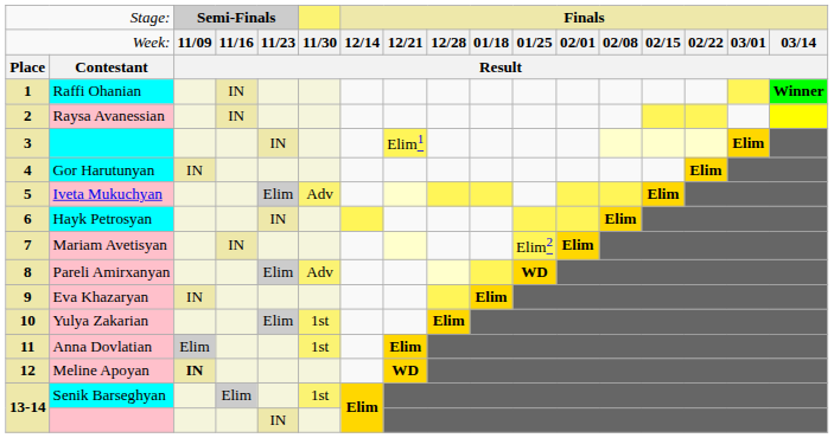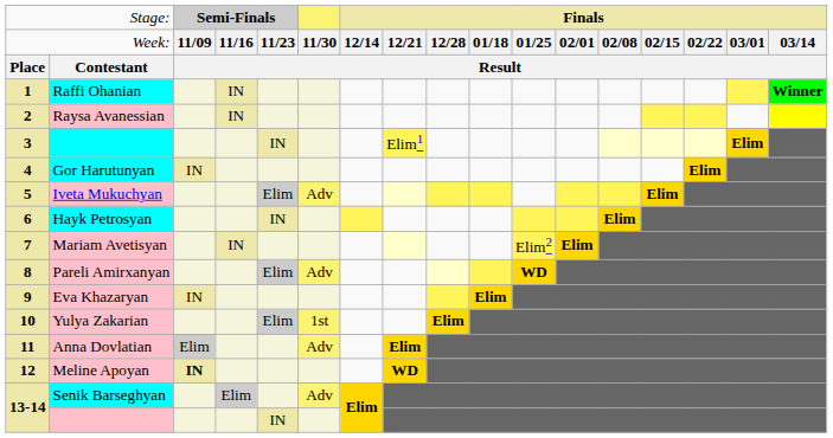Anna Dovlatian | column 6: 1st -> Adv
Senik Barseghyan | column 6: 1st -> Adv
